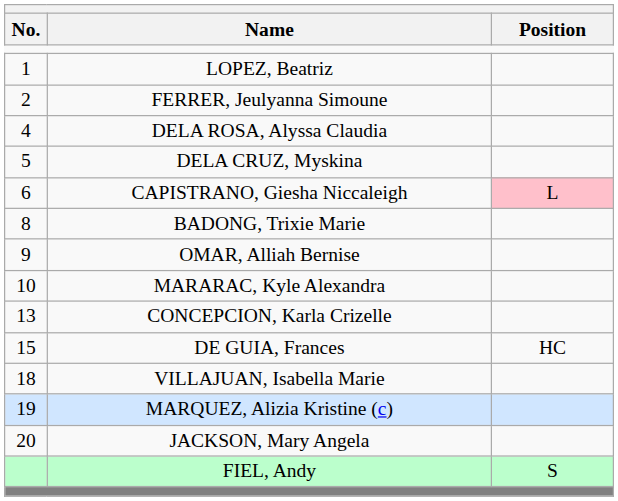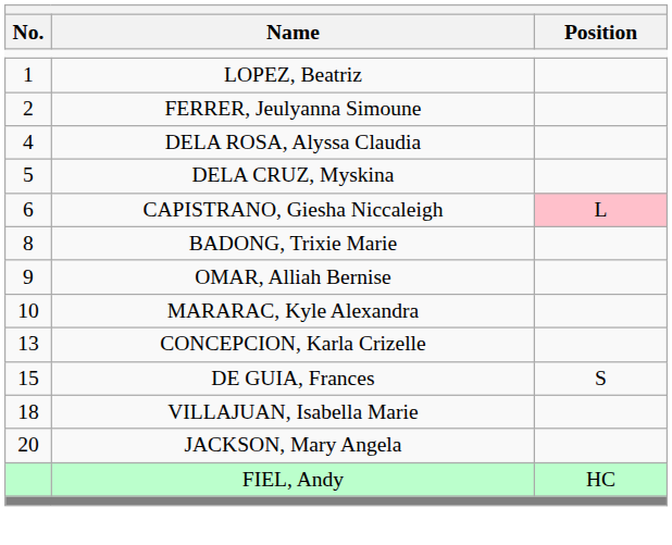DE GUIA, Frances | Position: HC -> S
- row: 19 | MARQUEZ, Alizia Kristine (c)
FIEL, Andy | Position: S -> HC
